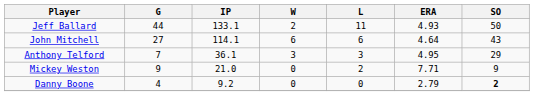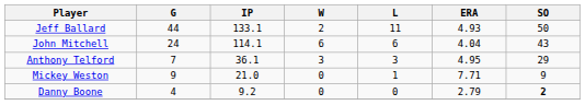John Mitchell | G: 27 -> 24
John Mitchell | ERA: 4.64 -> 4.04
Mickey Weston | L: 2 -> 1
